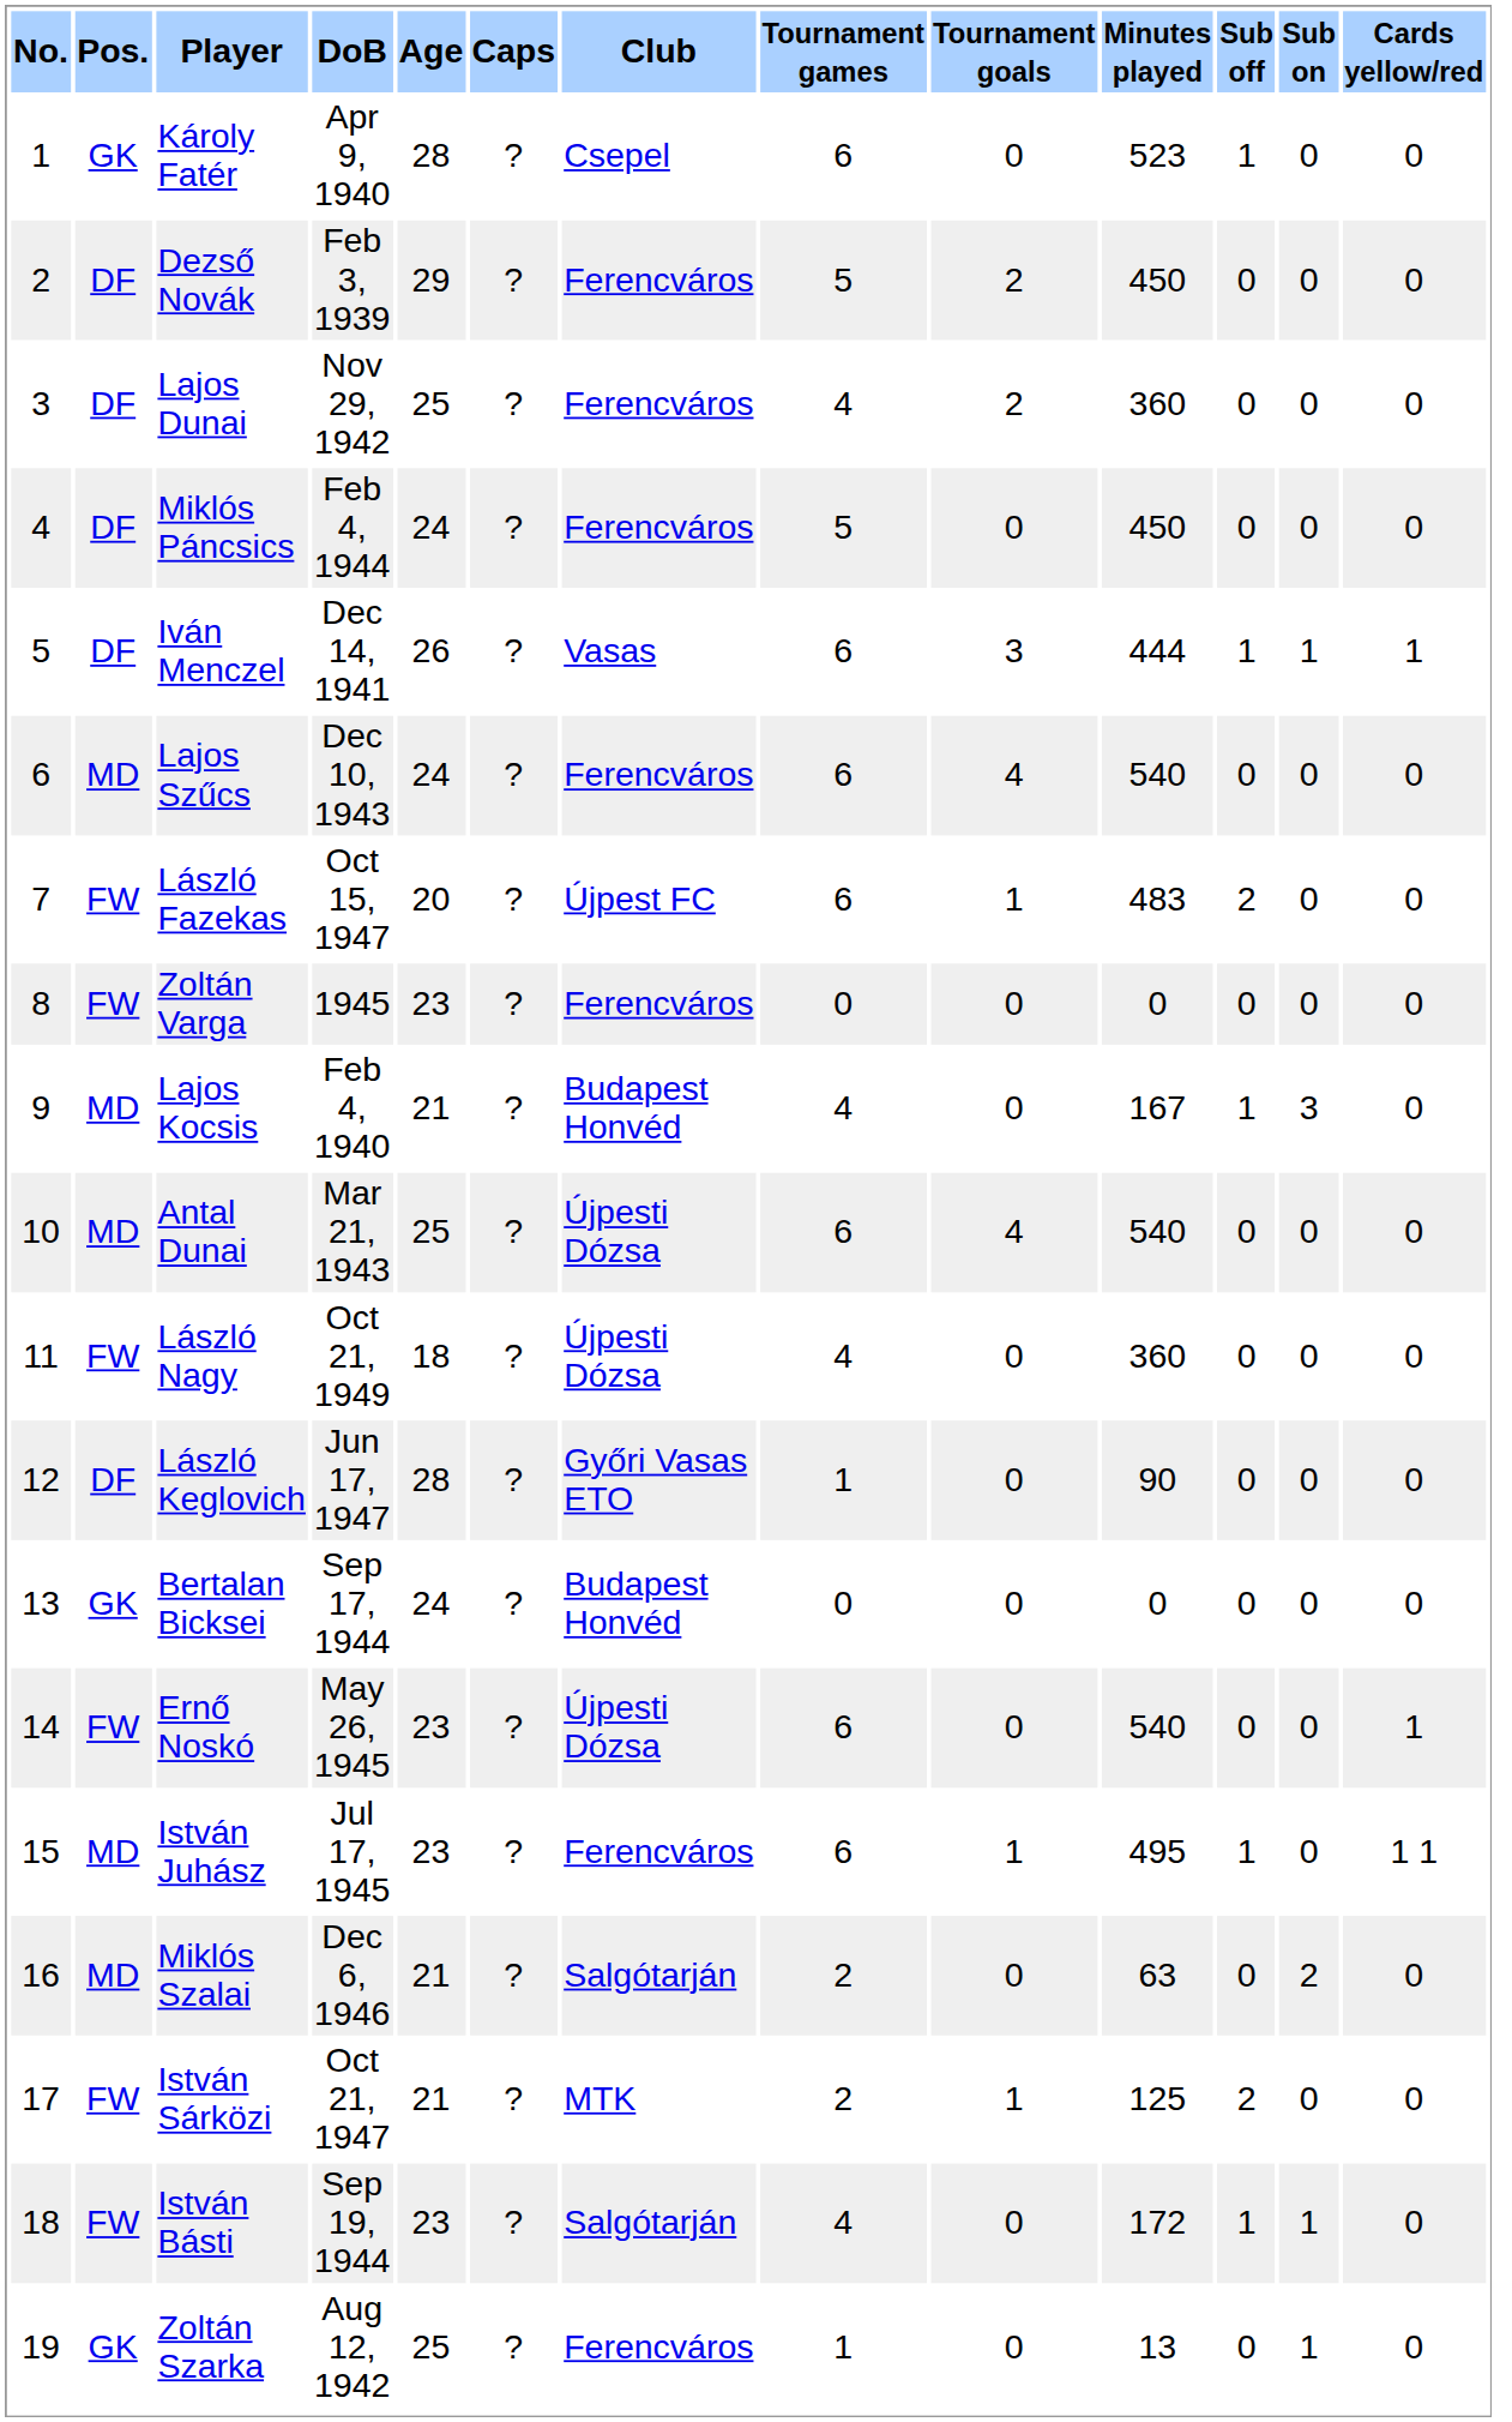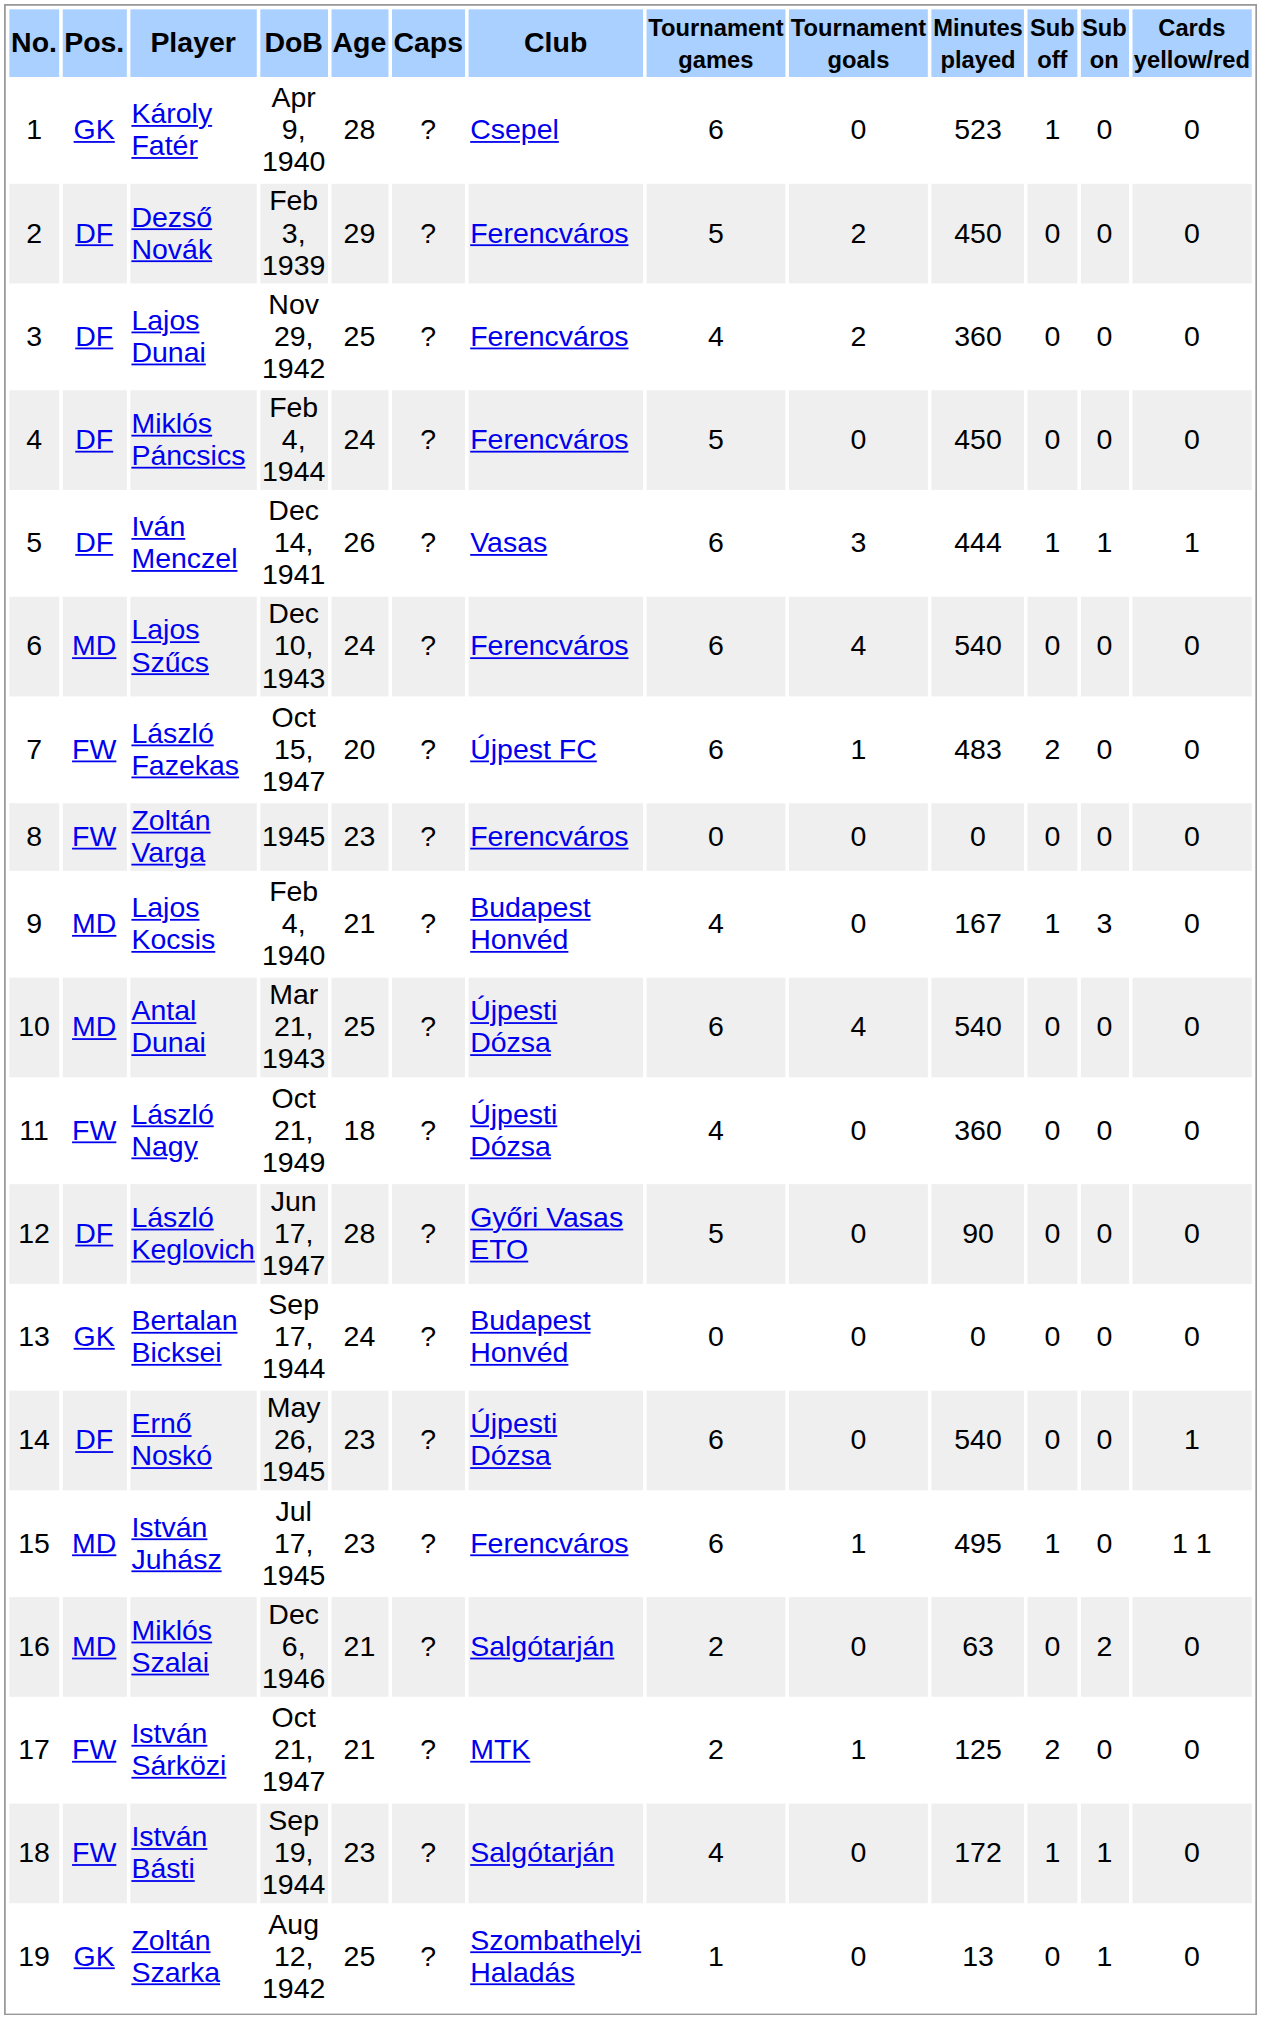László Keglovich | Tournament games: 1 -> 5
Ernő Noskó | Pos.: FW -> DF
Zoltán Szarka | Club: Ferencváros -> Szombathelyi Haladás
